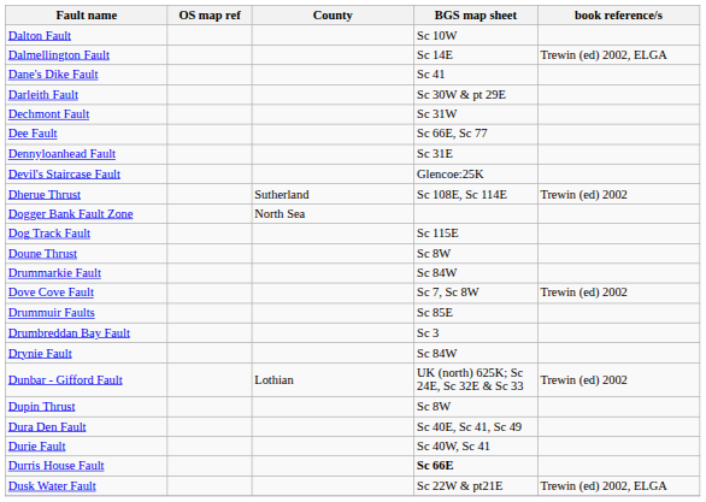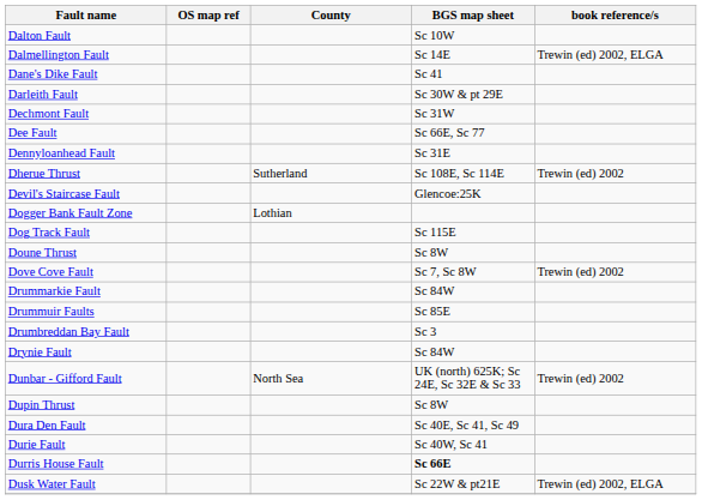rows swapped: Devil's Staircase Fault <-> Dherue Thrust
Dogger Bank Fault Zone | County: North Sea -> Lothian
rows swapped: Dove Cove Fault <-> Drummarkie Fault
Dunbar - Gifford Fault | County: Lothian -> North Sea
